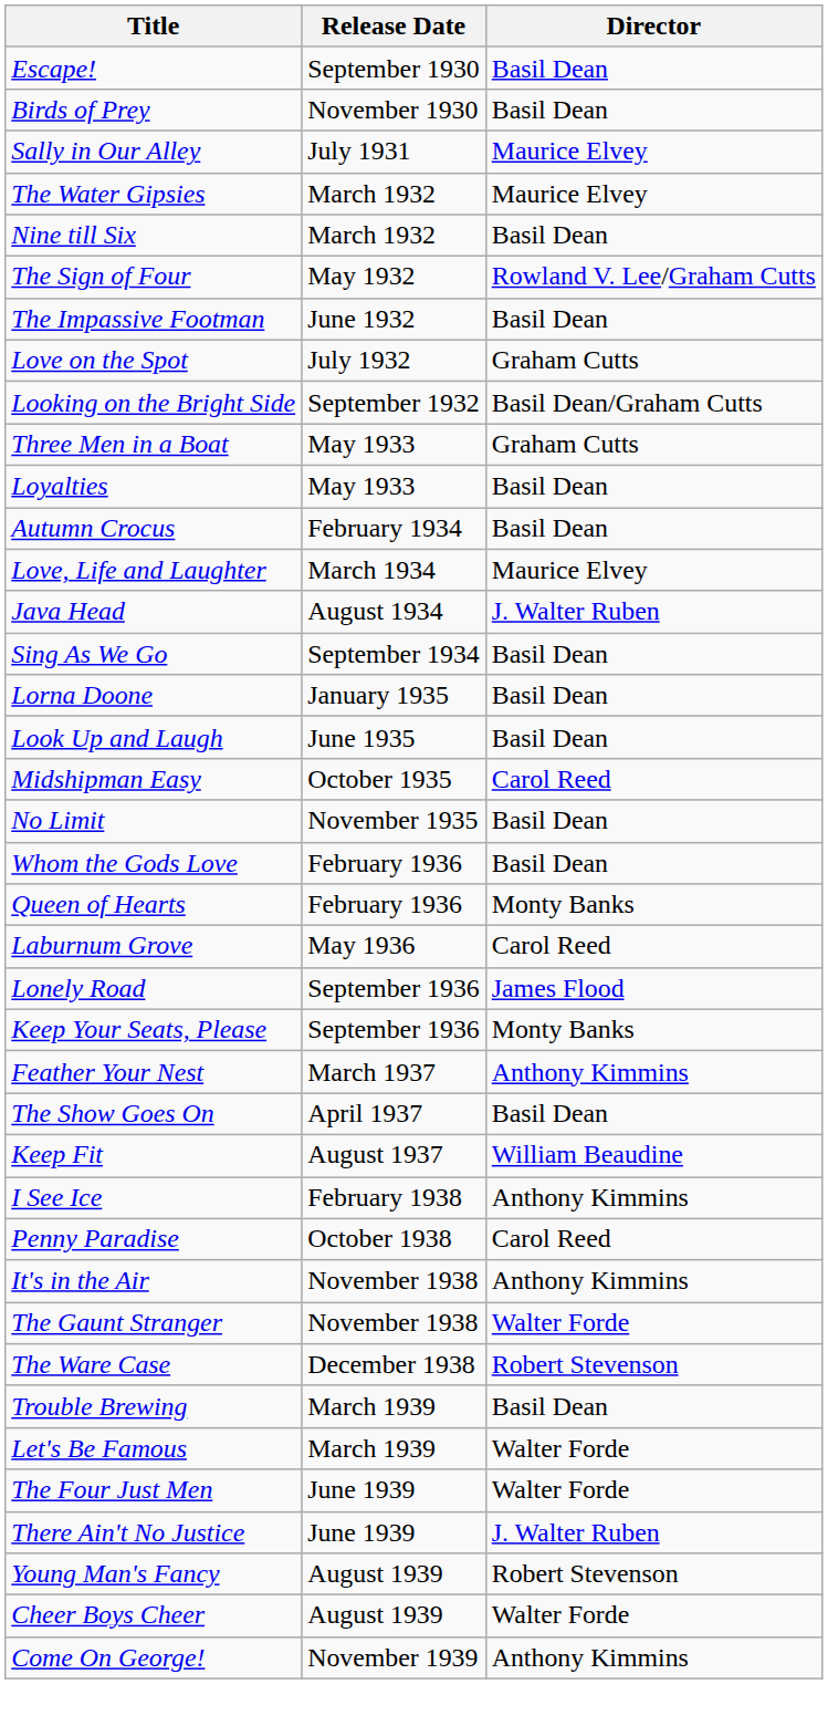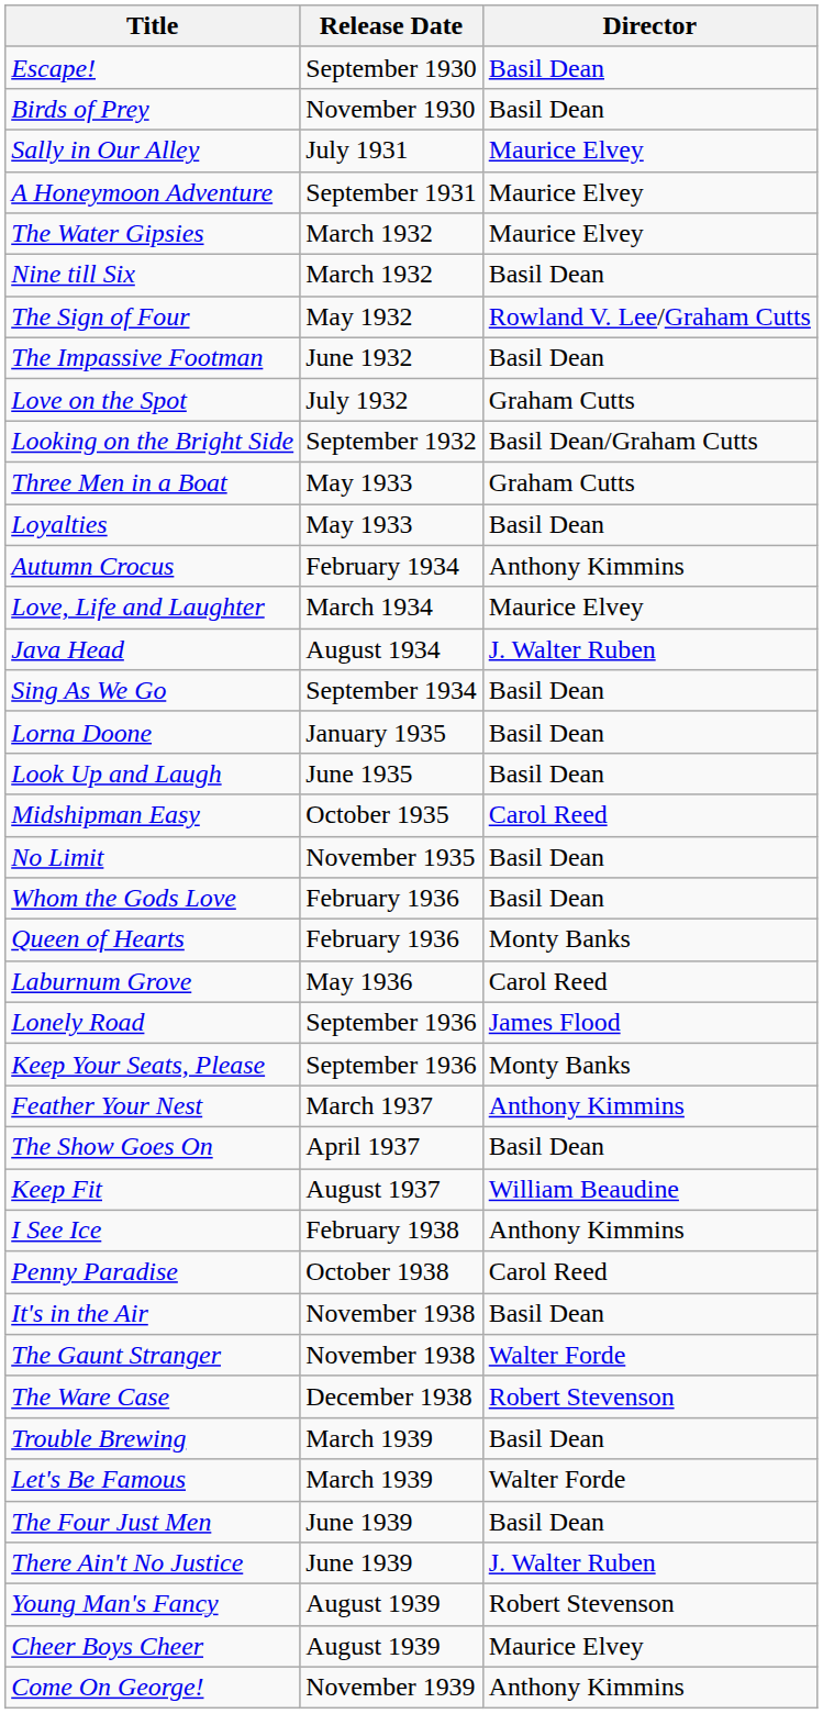+ row: A Honeymoon Adventure | September 1931 | Maurice Elvey
Autumn Crocus | Director: Basil Dean -> Anthony Kimmins
It's in the Air | Director: Anthony Kimmins -> Basil Dean
The Four Just Men | Director: Walter Forde -> Basil Dean
Cheer Boys Cheer | Director: Walter Forde -> Maurice Elvey
